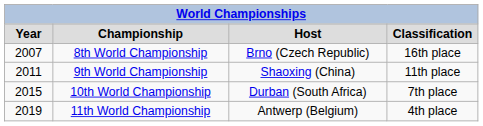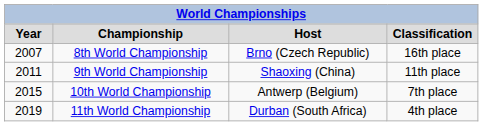10th World Championship | column 3: Durban (South Africa) -> Antwerp (Belgium)
11th World Championship | column 3: Antwerp (Belgium) -> Durban (South Africa)
